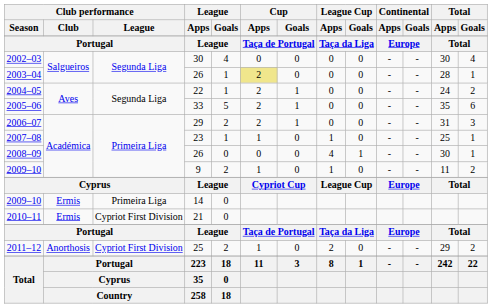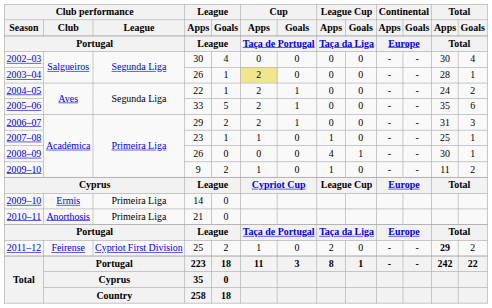2010–11 | Club performance / Club: Ermis -> Anorthosis
2010–11 | Club performance / League: Cypriot First Division -> Primeira Liga
2011–12 | Club performance / Club: Anorthosis -> Feirense
2011–12 | Total / Apps: normal -> bold
